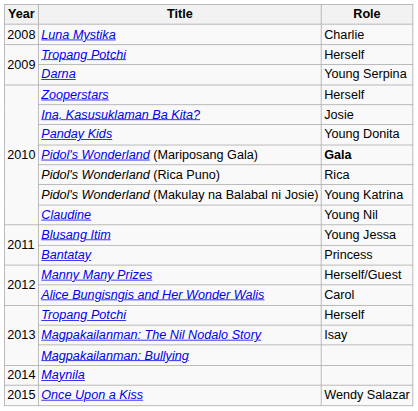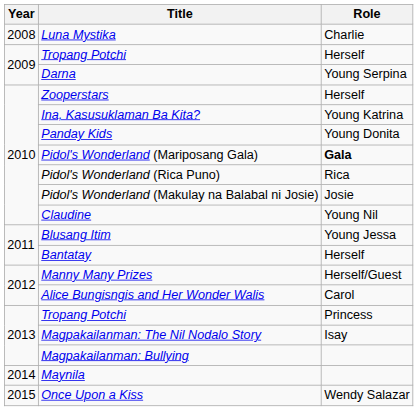Ina, Kasusuklaman Ba Kita? | Role: Josie -> Young Katrina
Pidol's Wonderland (Makulay na Balabal ni Josie) | Role: Young Katrina -> Josie
Bantatay | Role: Princess -> Herself
2013 / Tropang Potchi | Role: Herself -> Princess
